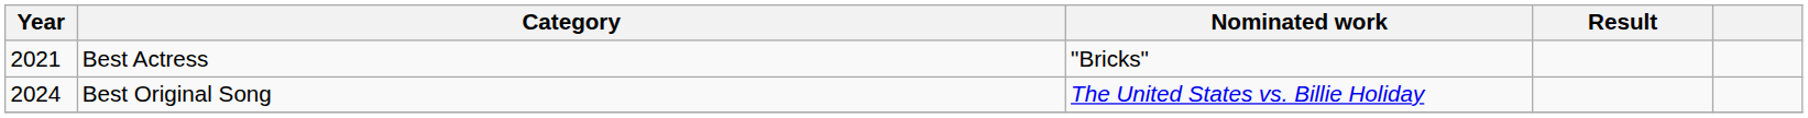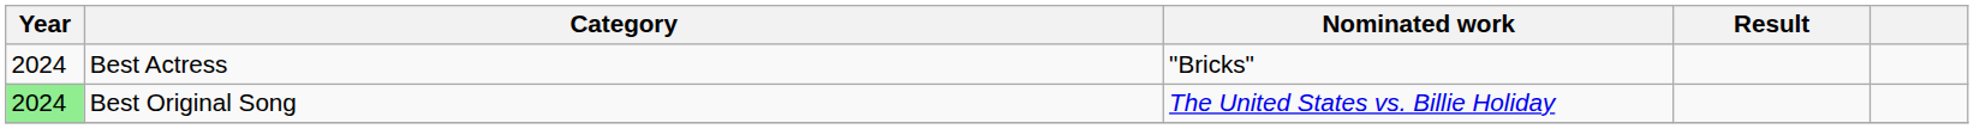Best Actress | Year: 2021 -> 2024
Best Original Song | Year: no background -> lightgreen background
